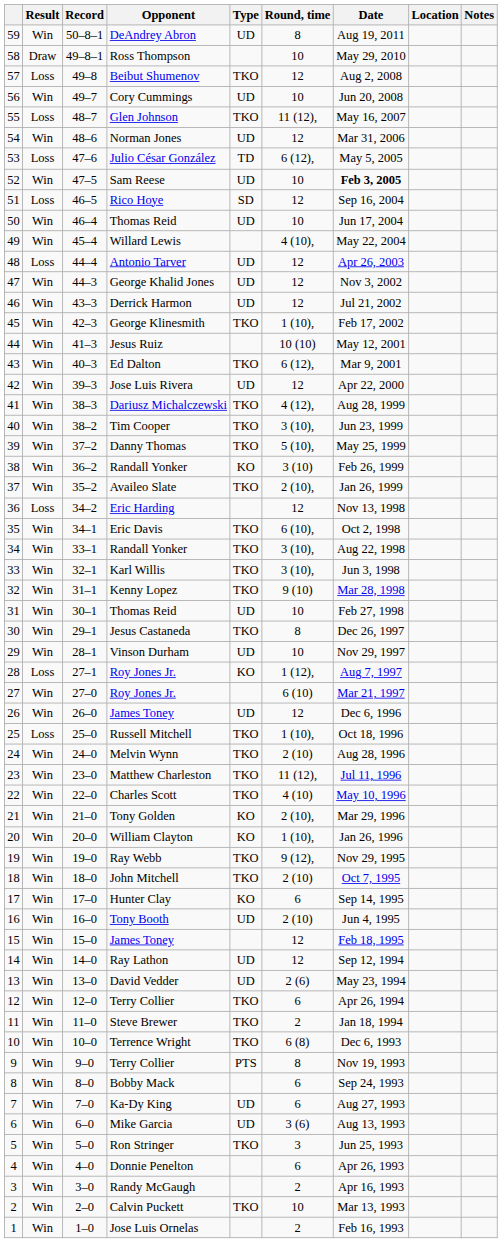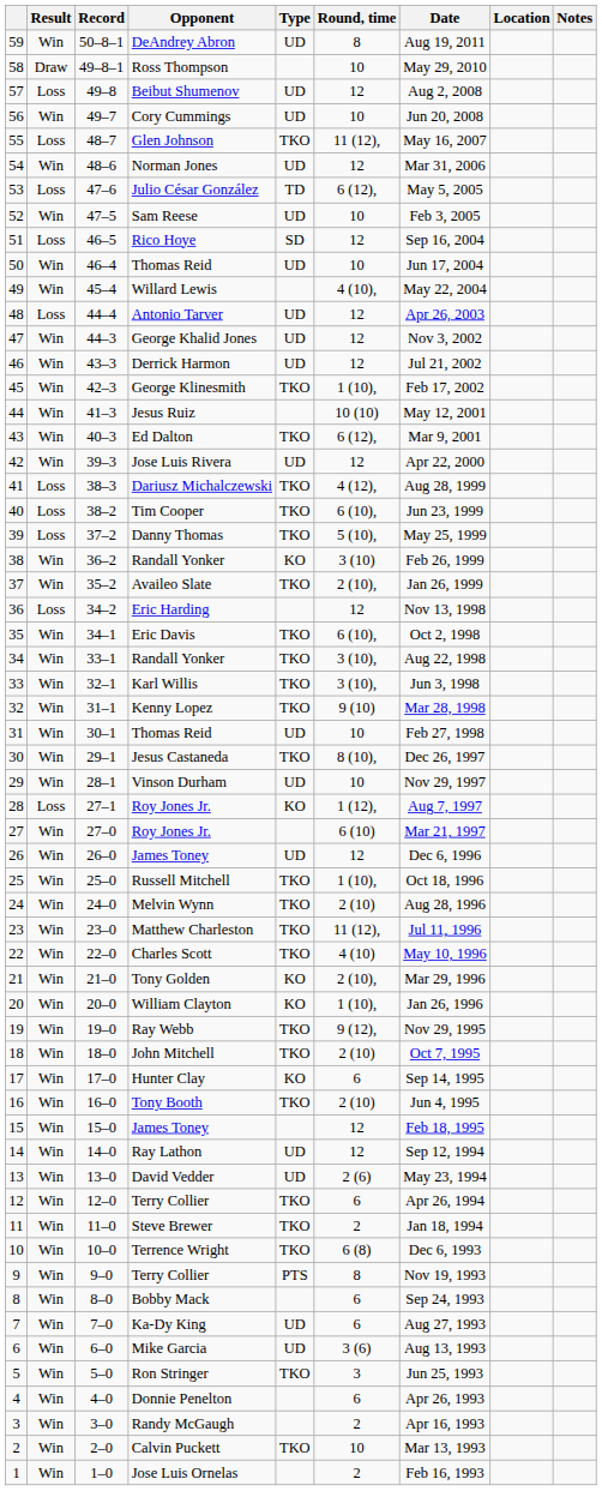Beibut Shumenov | Type: TKO -> UD
Sam Reese | Date: bold -> normal
Dariusz Michalczewski | Result: Win -> Loss
Tim Cooper | Result: Win -> Loss
Tim Cooper | Round, time: 3 (10), -> 6 (10),
Danny Thomas | Result: Win -> Loss
Jesus Castaneda | Round, time: 8 -> 8 (10),
Russell Mitchell | Result: Loss -> Win
Tony Booth | Type: UD -> TKO
